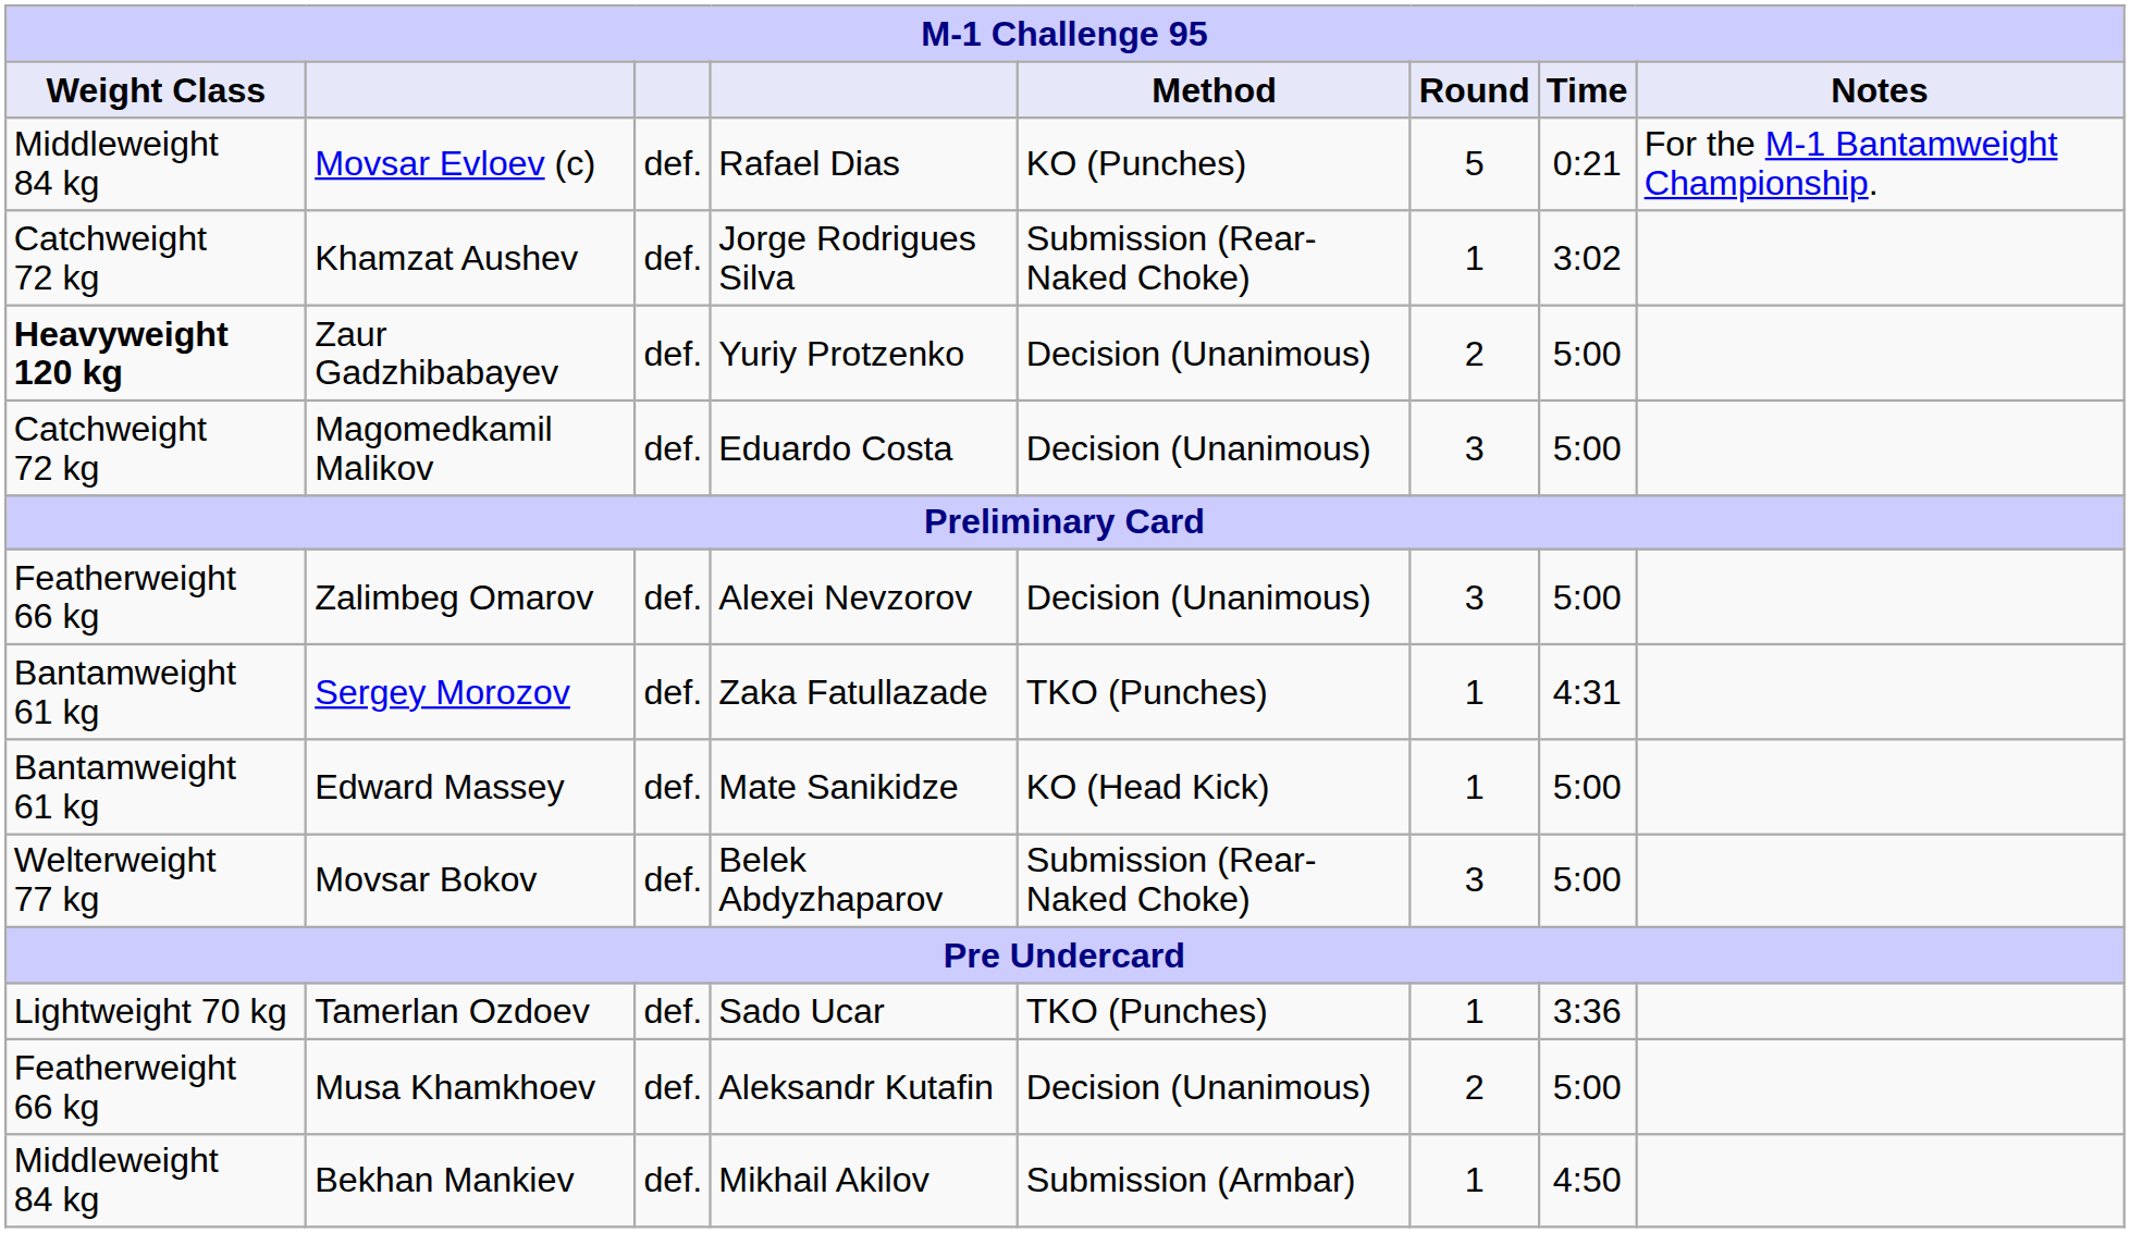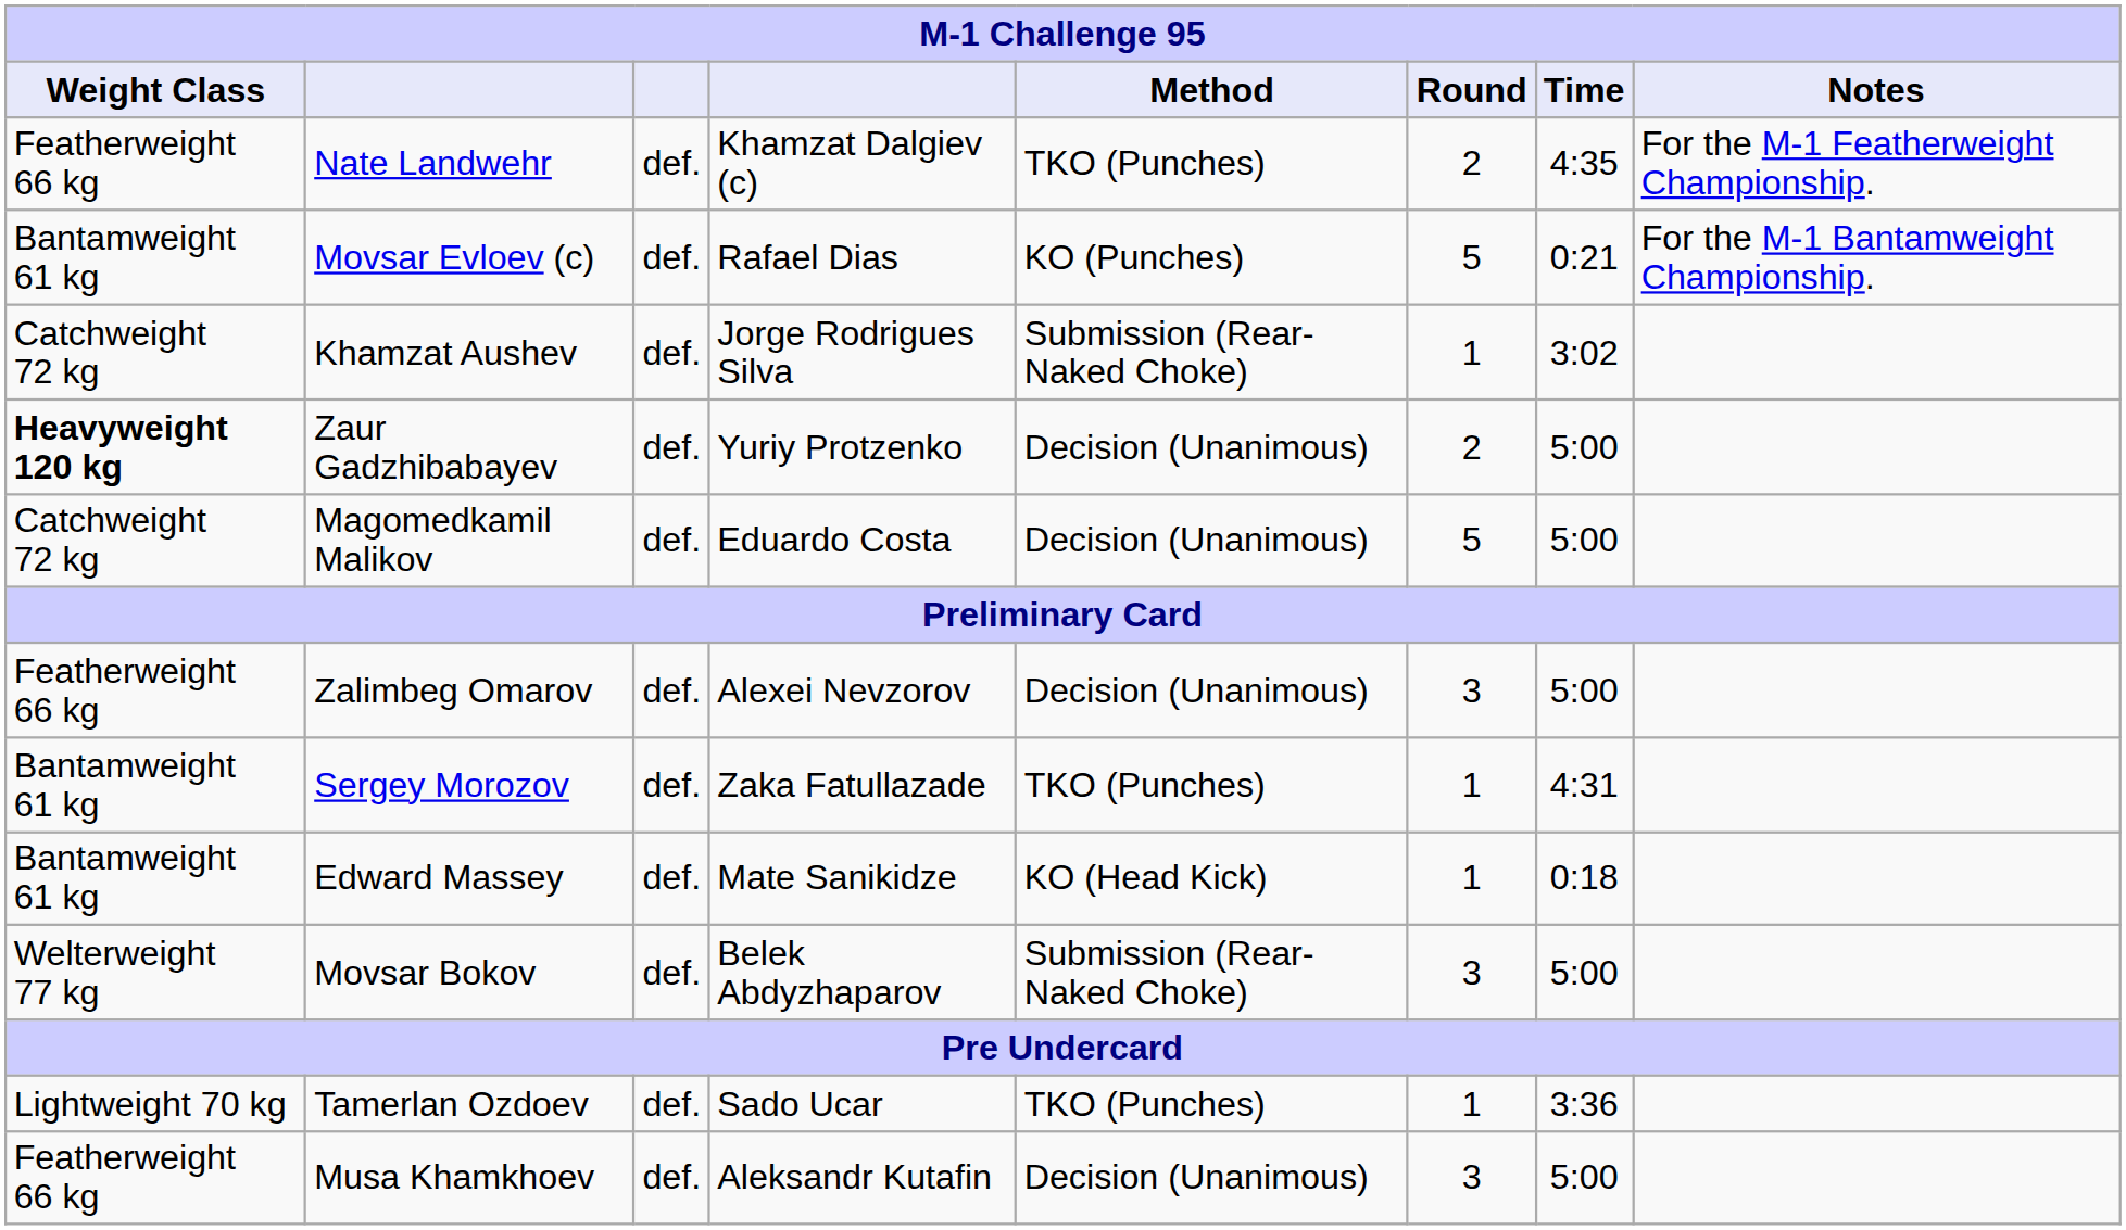+ row: Featherweight 66 kg | Nate Landwehr | def. | Khamzat Dalgiev (c) | TKO (Punches) | 2 | 4:35 | For the M-1 Featherweight Championship.
Movsar Evloev (c) | Weight Class: Middleweight 84 kg -> Bantamweight 61 kg
Magomedkamil Malikov | Round: 3 -> 5
Edward Massey | Time: 5:00 -> 0:18
Musa Khamkhoev | Round: 2 -> 3
- row: Middleweight 84 kg | Bekhan Mankiev | def. | Mikhail Akilov | Submission (Armbar) | 1 | 4:50
